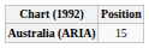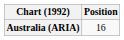Australia (ARIA) | Position: 15 -> 16
